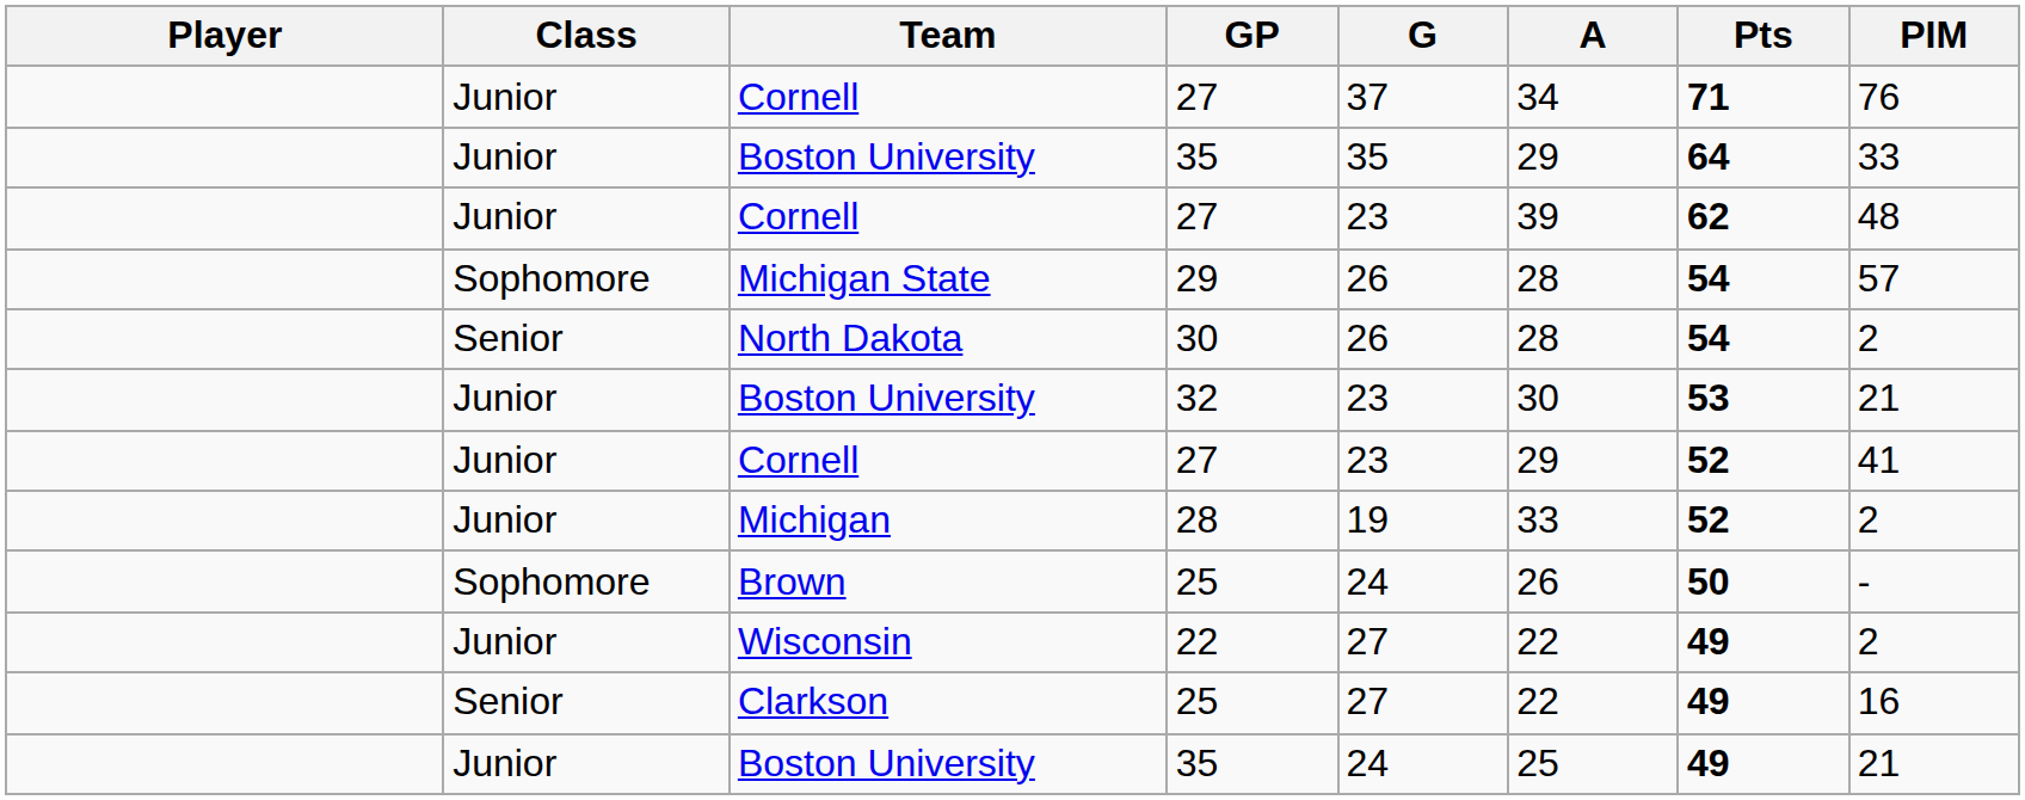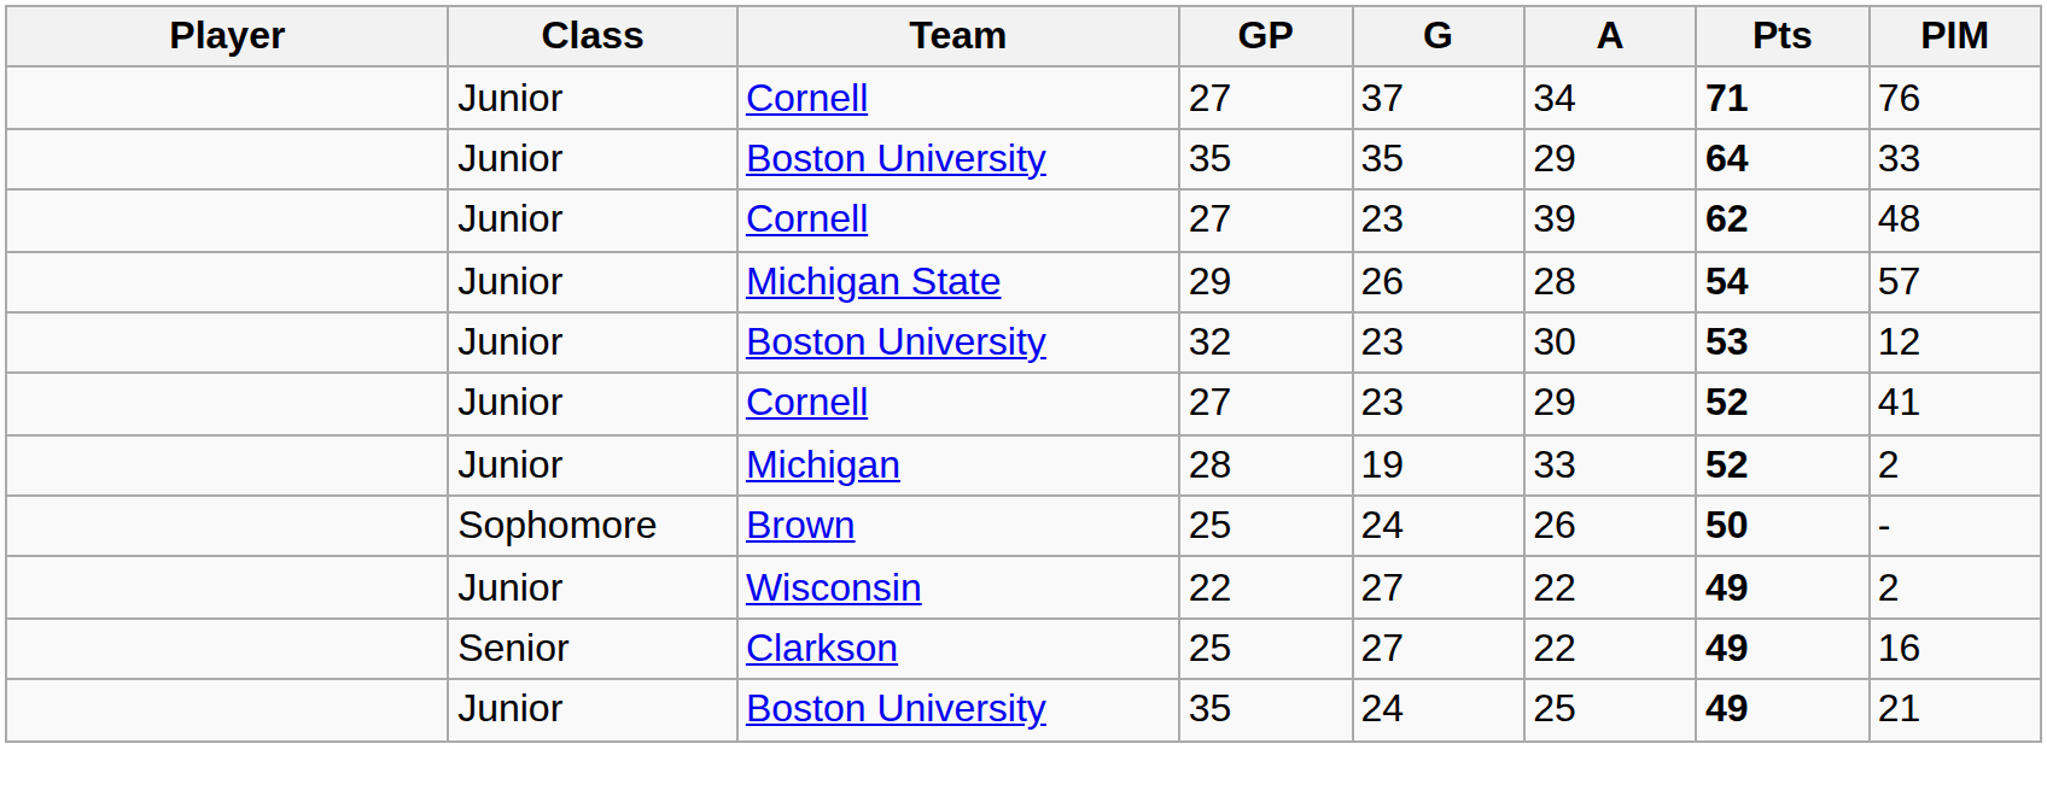Michigan State | Class: Sophomore -> Junior
- row: Senior | North Dakota | 30 | 26 | 28 | 54 | 2
Boston University / 32 | PIM: 21 -> 12
